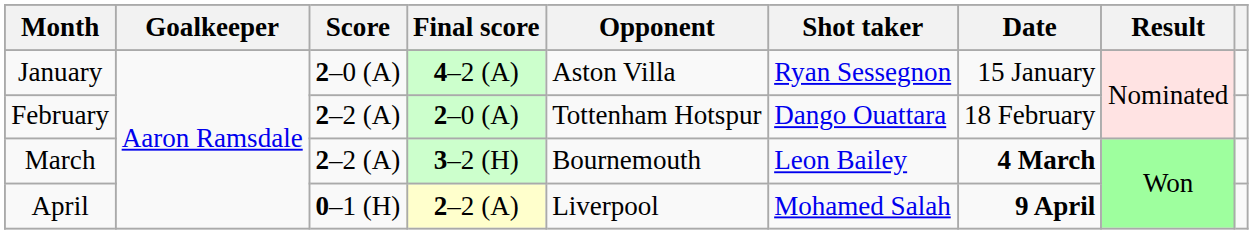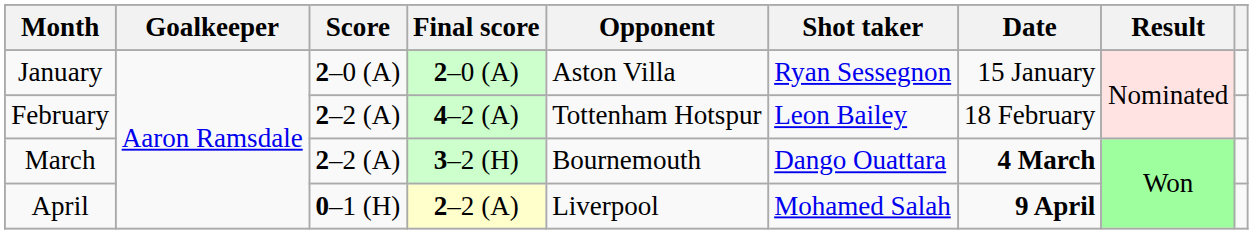January | Final score: 4–2 (A) -> 2–0 (A)
February | Final score: 2–0 (A) -> 4–2 (A)
February | Shot taker: Dango Ouattara -> Leon Bailey
March | Shot taker: Leon Bailey -> Dango Ouattara
